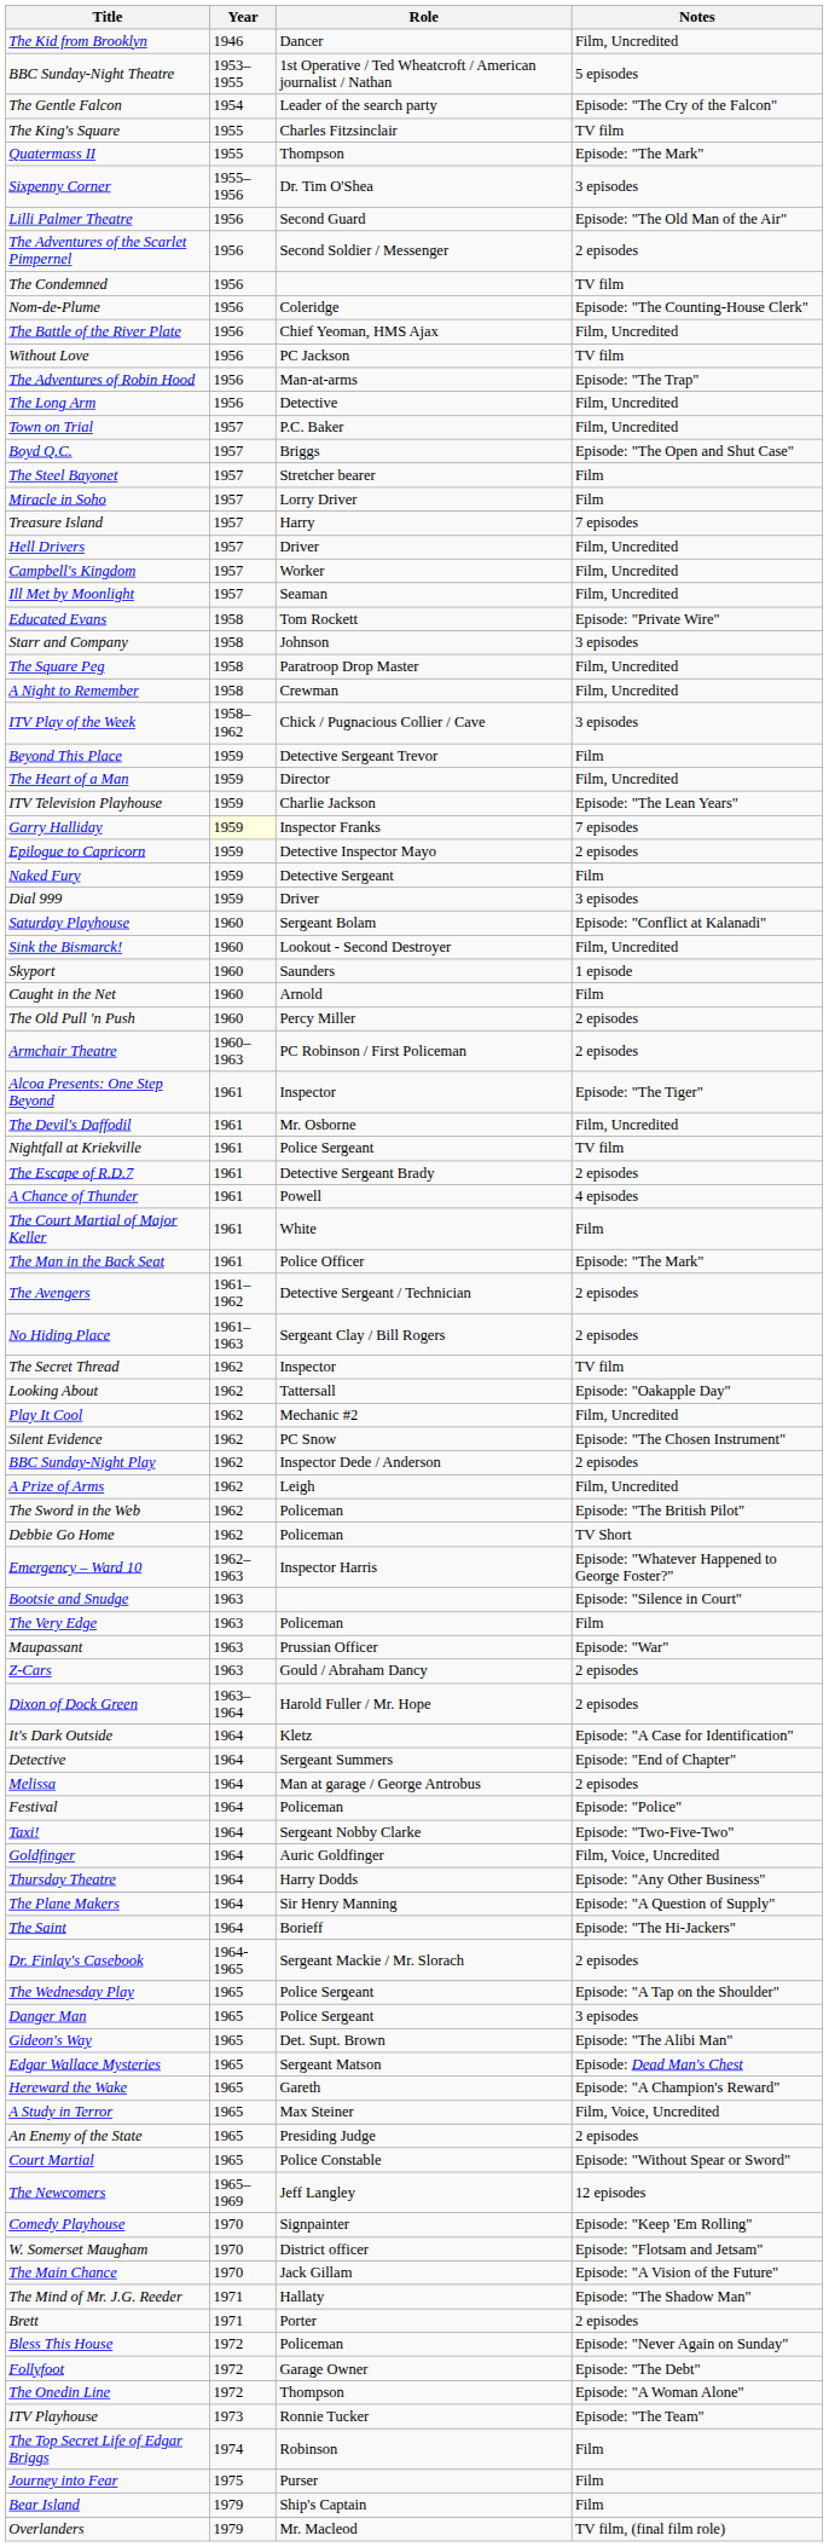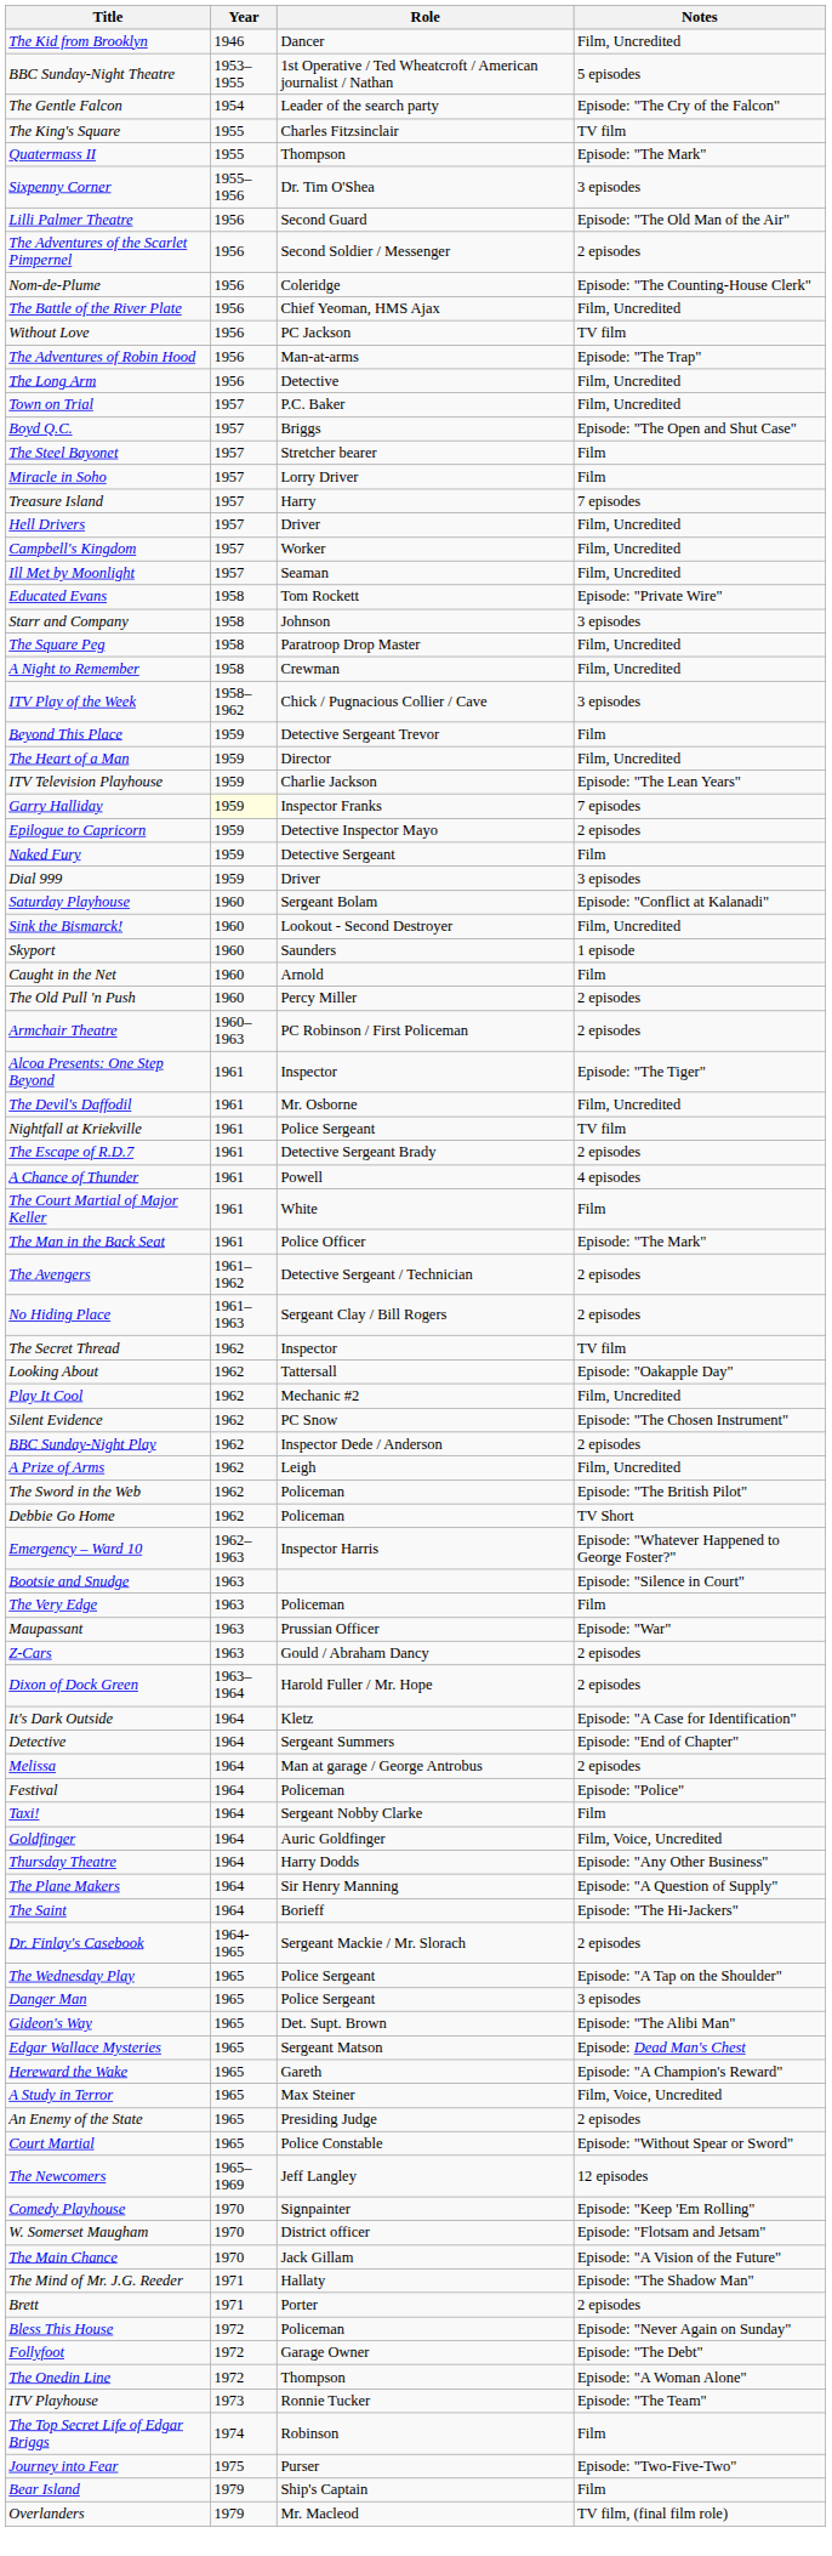- row: The Condemned | 1956 | TV film
Taxi! | Notes: Episode: "Two-Five-Two" -> Film
Journey into Fear | Notes: Film -> Episode: "Two-Five-Two"
